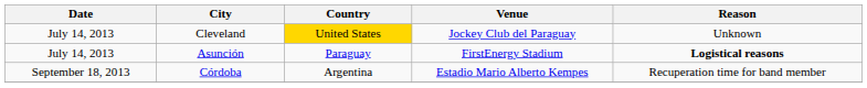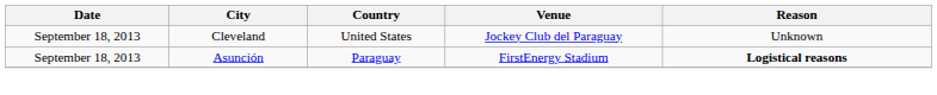Cleveland | Date: July 14, 2013 -> September 18, 2013
Cleveland | Country: gold background -> no background
Asunción | Date: July 14, 2013 -> September 18, 2013
- row: September 18, 2013 | Córdoba | Argentina | Estadio Mario Alberto Kempes | Recuperation time for band member
